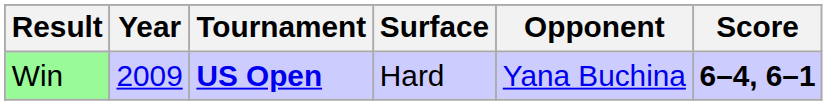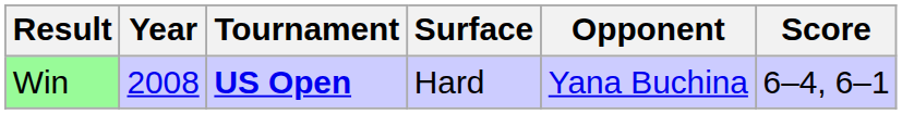Win | Year: 2009 -> 2008
Win | Score: bold -> normal
